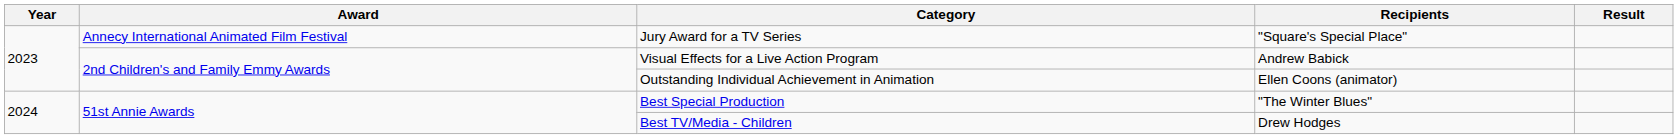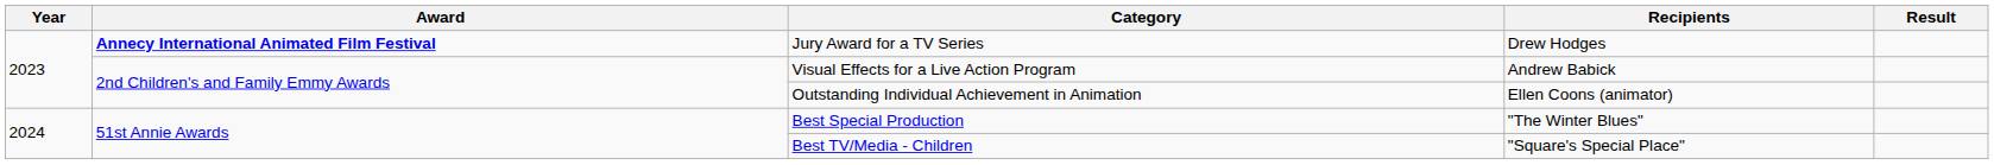Jury Award for a TV Series | Award: normal -> bold
Jury Award for a TV Series | Recipients: "Square's Special Place" -> Drew Hodges
Best TV/Media - Children | Recipients: Drew Hodges -> "Square's Special Place"
